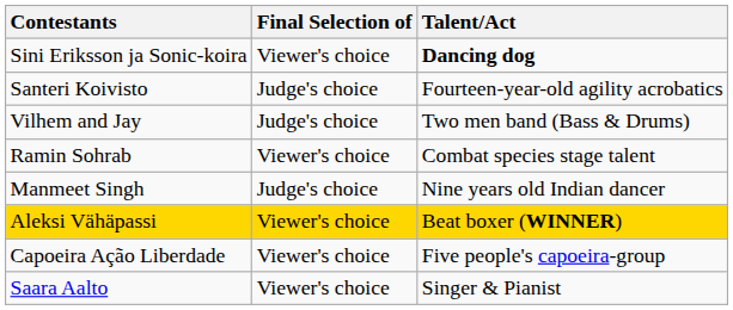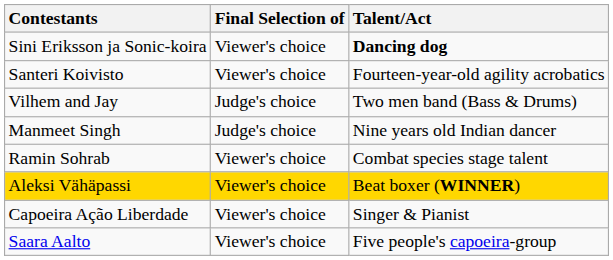Santeri Koivisto | Final Selection of: Judge's choice -> Viewer's choice
rows swapped: Manmeet Singh <-> Ramin Sohrab
Capoeira Ação Liberdade | Talent/Act: Five people's capoeira-group -> Singer & Pianist
Saara Aalto | Talent/Act: Singer & Pianist -> Five people's capoeira-group
